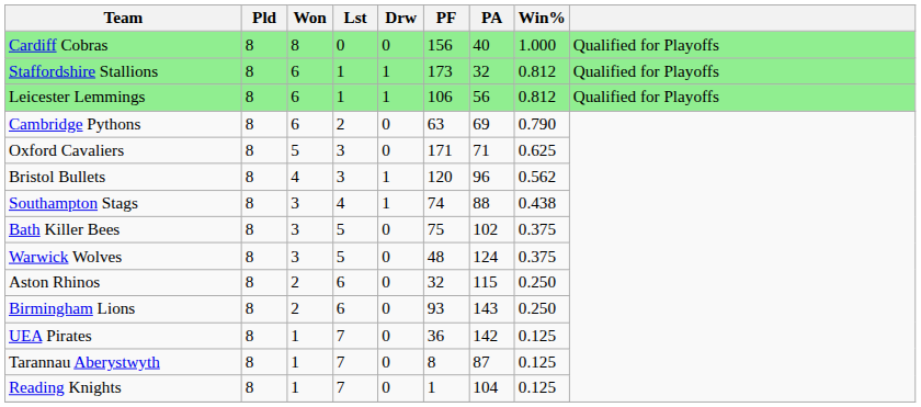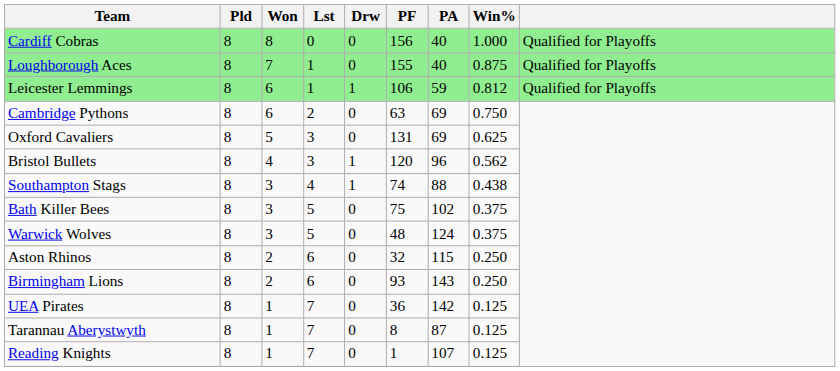+ row: Loughborough Aces | 8 | 7 | 1 | 0 | 155 | 40 | 0.875 | Qualified for Playoffs
- row: Staffordshire Stallions | 8 | 6 | 1 | 1 | 173 | 32 | 0.812 | Qualified for Playoffs
Leicester Lemmings | PA: 56 -> 59
Cambridge Pythons | Win%: 0.790 -> 0.750
Oxford Cavaliers | PF: 171 -> 131
Oxford Cavaliers | PA: 71 -> 69
Reading Knights | PA: 104 -> 107
